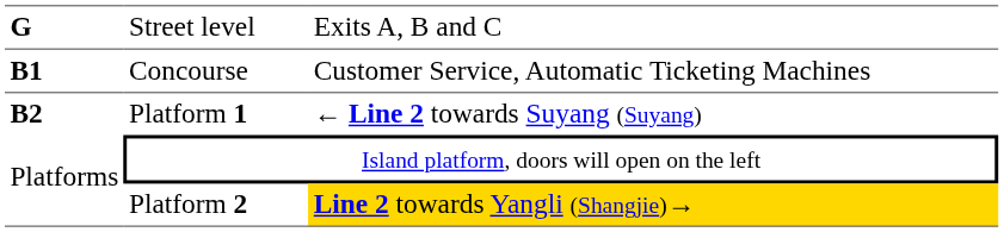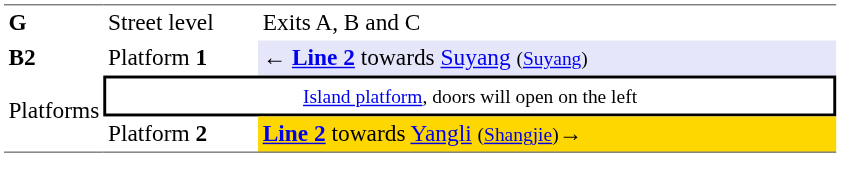- row: B1 | Concourse | Customer Service, Automatic Ticketing Machines
Platform 1 | column 3: no background -> lavender background
